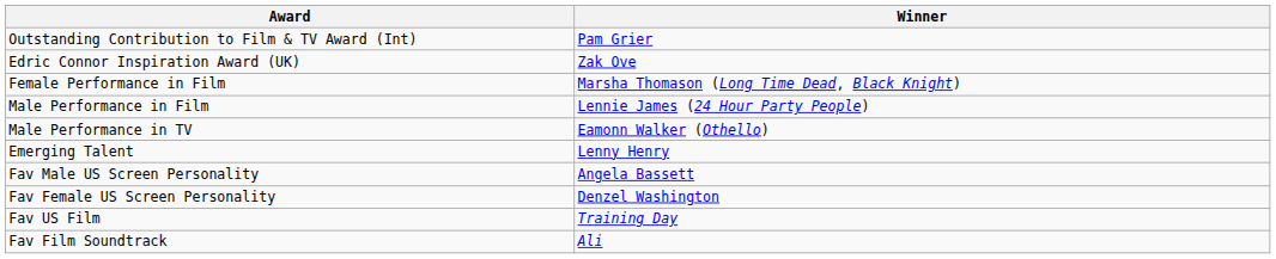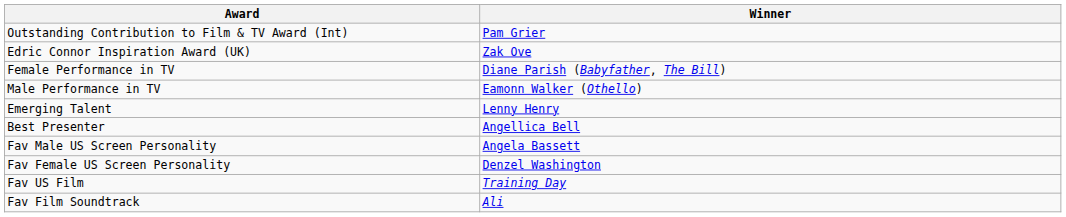- row: Female Performance in Film | Marsha Thomason (Long Time Dead, Black Knight)
- row: Male Performance in Film | Lennie James (24 Hour Party People)
+ row: Female Performance in TV | Diane Parish (Babyfather, The Bill)
+ row: Best Presenter | Angellica Bell
